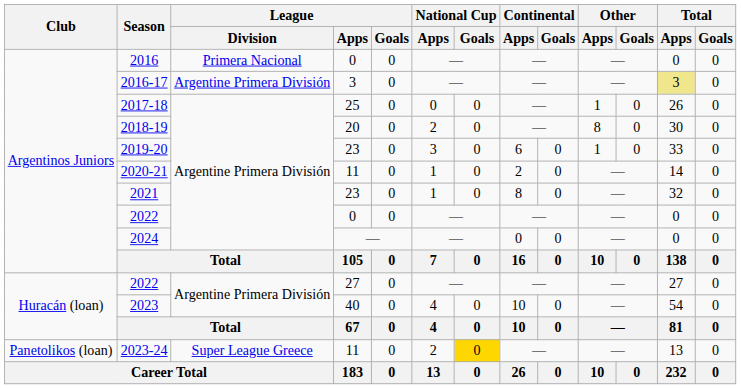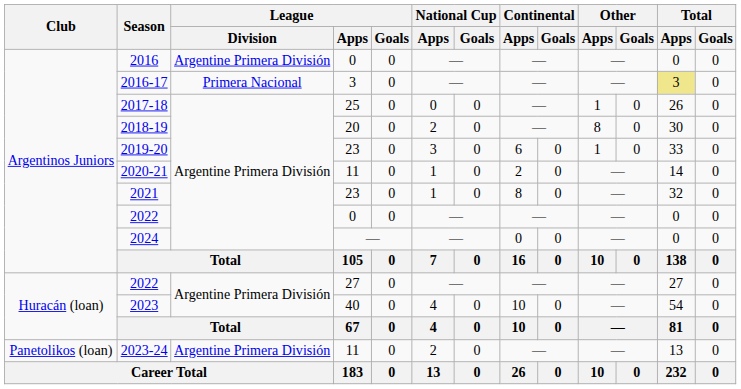2016 | League / Division: Primera Nacional -> Argentine Primera División
2016-17 | League / Division: Argentine Primera División -> Primera Nacional
2023-24 | League / Division: Super League Greece -> Argentine Primera División
2023-24 | National Cup / Goals: gold background -> no background
